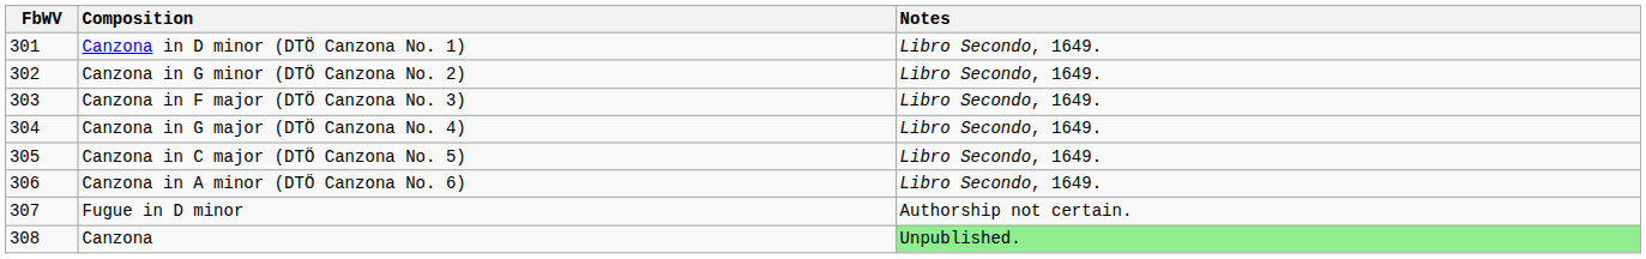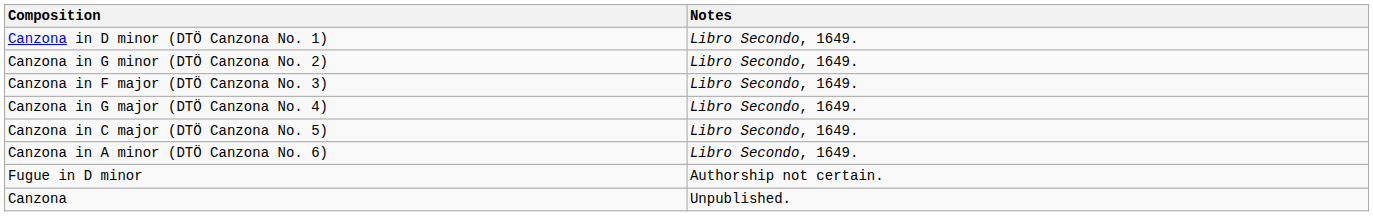- column: FbWV | 301 | 302 | 303 | 304 | 305 | 306 | 307 | 308
Canzona | Notes: lightgreen background -> no background
